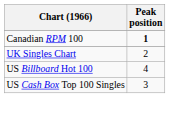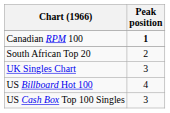+ row: South African Top 20 | 2
UK Singles Chart | Peak position: 2 -> 3
